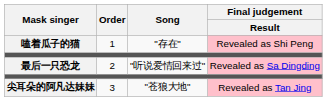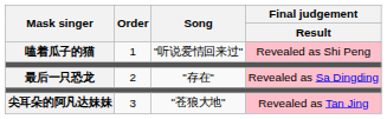嗑着瓜子的猫 | Song: "存在" -> "听说爱情回来过"
最后一只恐龙 | Song: "听说爱情回来过" -> "存在"
